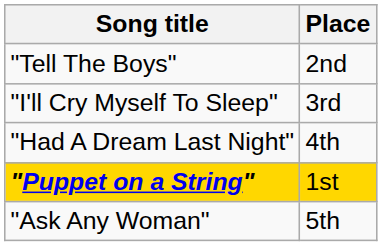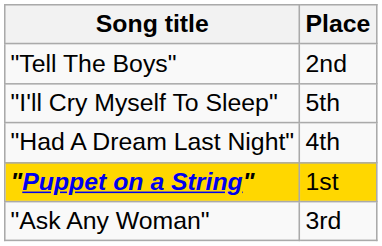"I'll Cry Myself To Sleep" | Place: 3rd -> 5th
"Ask Any Woman" | Place: 5th -> 3rd
